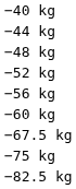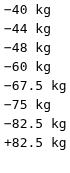- row: −52 kg
- row: −56 kg
+ row: +82.5 kg
